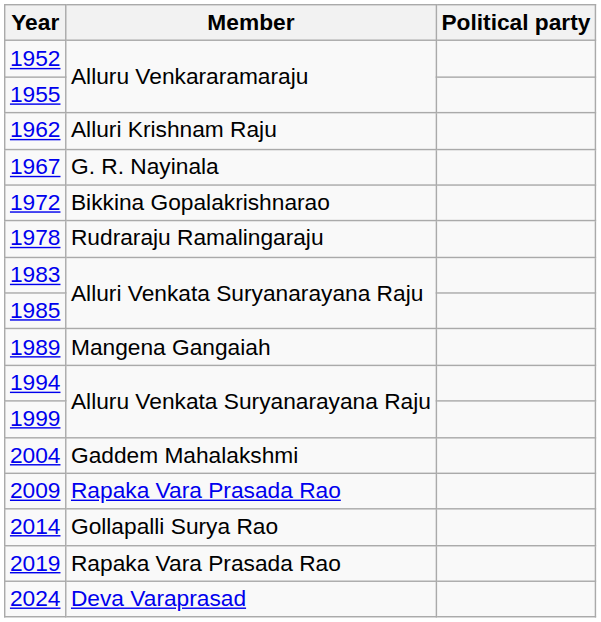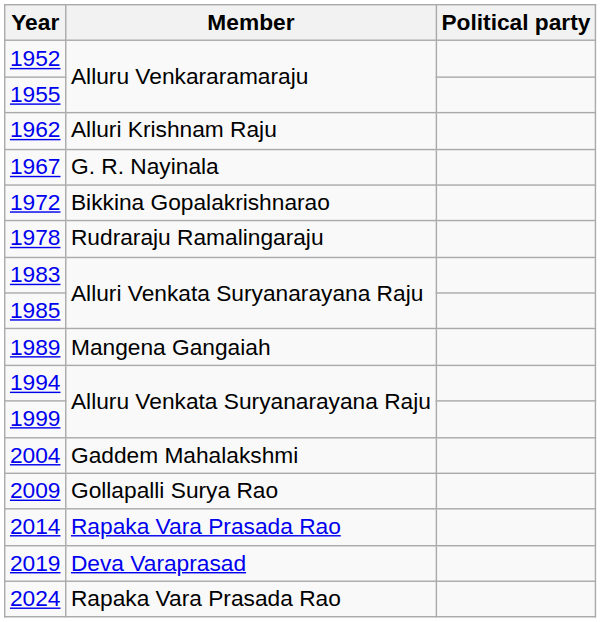2009 | Member: Rapaka Vara Prasada Rao -> Gollapalli Surya Rao
2014 | Member: Gollapalli Surya Rao -> Rapaka Vara Prasada Rao
2019 | Member: Rapaka Vara Prasada Rao -> Deva Varaprasad
2024 | Member: Deva Varaprasad -> Rapaka Vara Prasada Rao
